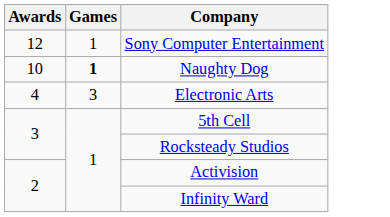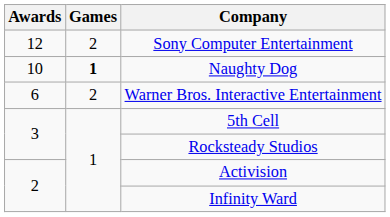Sony Computer Entertainment | Games: 1 -> 2
+ row: 6 | 2 | Warner Bros. Interactive Entertainment
- row: 4 | 3 | Electronic Arts
